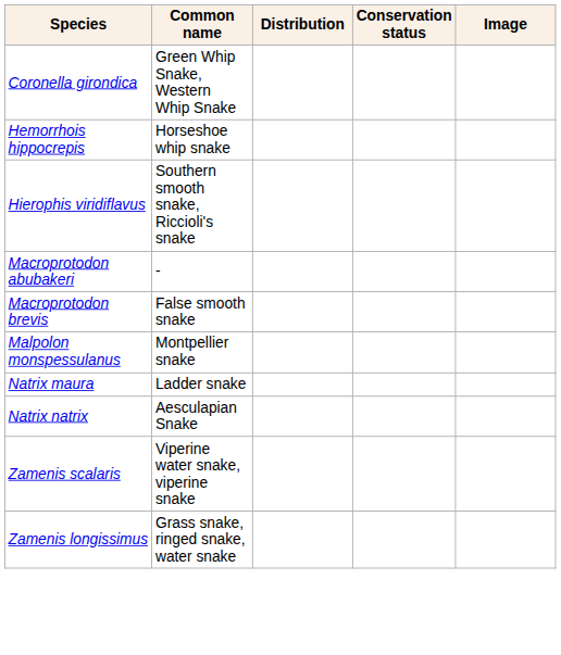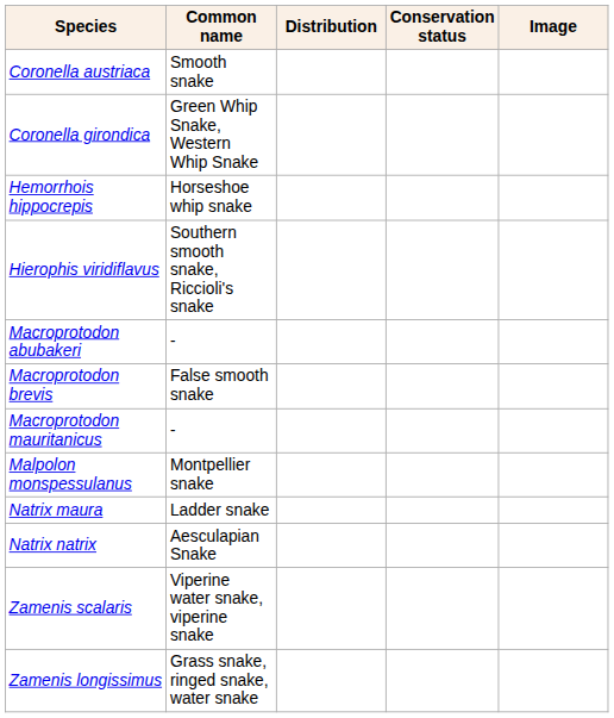+ row: Coronella austriaca | Smooth snake
+ row: Macroprotodon mauritanicus | -
